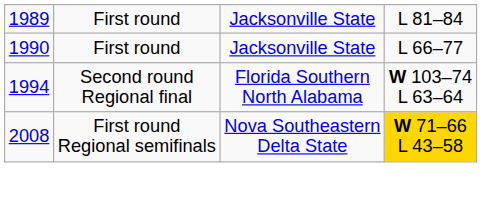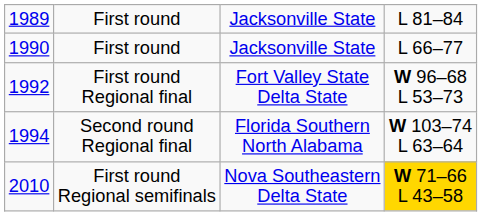+ row: 1992 | First round Regional final | Fort Valley State Delta State | W 96–68 L 53–73
First round Regional semifinals | column 1: 2008 -> 2010
